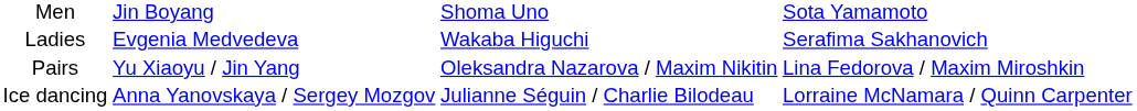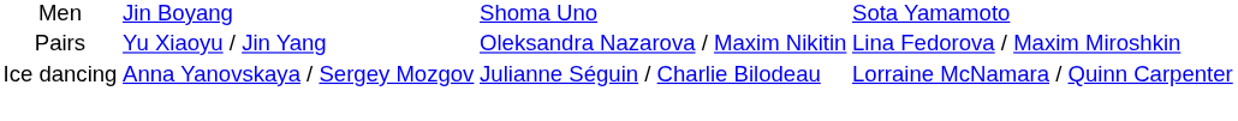- row: Ladies | Evgenia Medvedeva | Wakaba Higuchi | Serafima Sakhanovich
